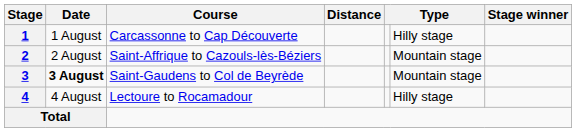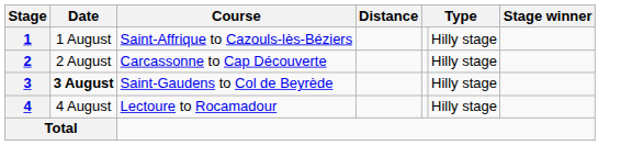1 | Course: Carcassonne to Cap Découverte -> Saint-Affrique to Cazouls-lès-Béziers
2 | Course: Saint-Affrique to Cazouls-lès-Béziers -> Carcassonne to Cap Découverte
2 | column 6: Mountain stage -> Hilly stage
3 | column 6: Mountain stage -> Hilly stage
